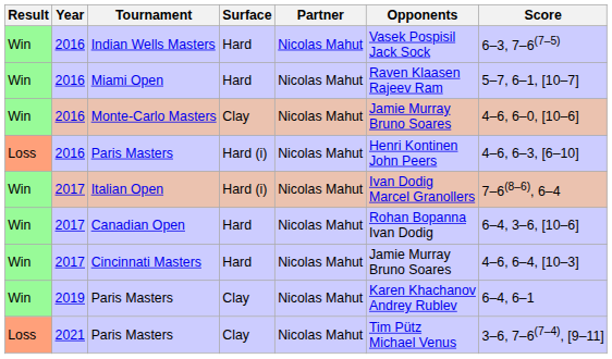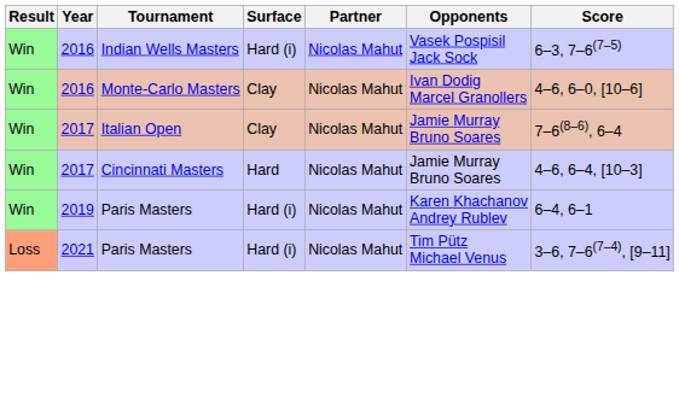Indian Wells Masters | Surface: Hard -> Hard (i)
- row: Win | 2016 | Miami Open | Hard | Nicolas Mahut | Raven Klaasen Rajeev Ram | 5–7, 6–1, [10–7]
Monte-Carlo Masters | Opponents: Jamie Murray Bruno Soares -> Ivan Dodig Marcel Granollers
- row: Loss | 2016 | Paris Masters | Hard (i) | Nicolas Mahut | Henri Kontinen John Peers | 4–6, 6–3, [6–10]
Italian Open | Surface: Hard (i) -> Clay
Italian Open | Opponents: Ivan Dodig Marcel Granollers -> Jamie Murray Bruno Soares
- row: Win | 2017 | Canadian Open | Hard | Nicolas Mahut | Rohan Bopanna Ivan Dodig | 6–4, 3–6, [10–6]
2019 / Paris Masters | Surface: Clay -> Hard (i)
2021 / Paris Masters | Surface: Clay -> Hard (i)
